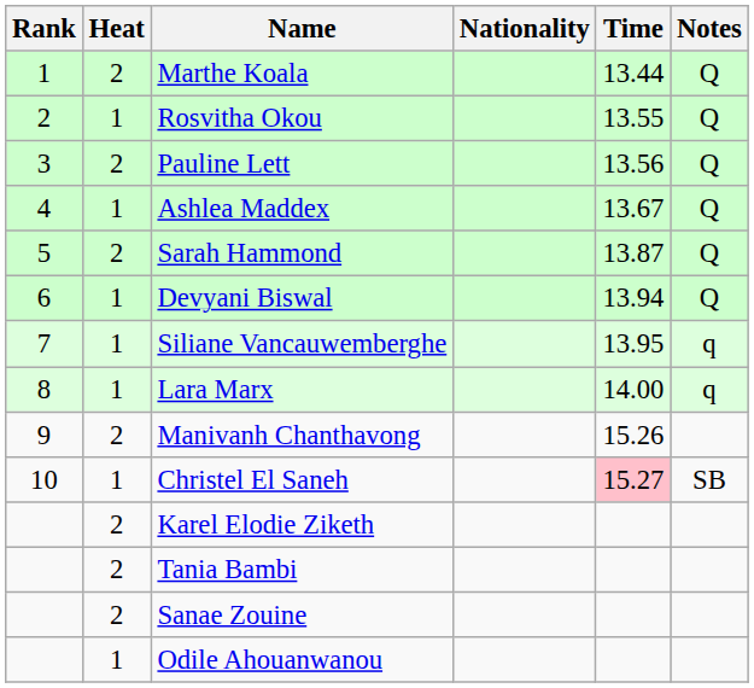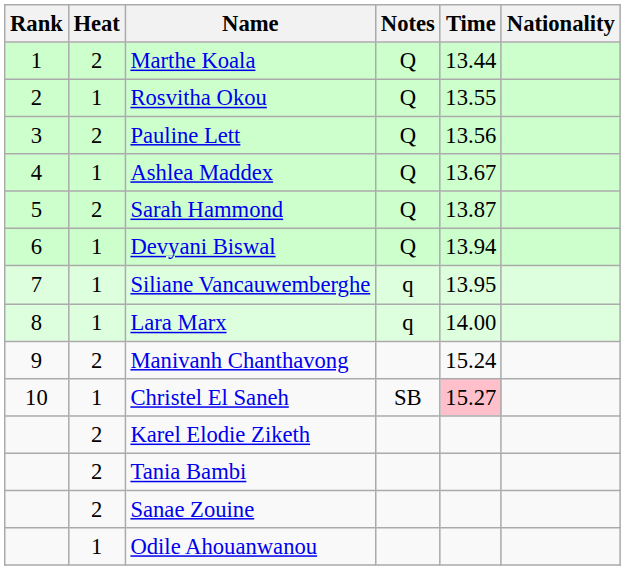columns swapped: Nationality <-> Notes
Manivanh Chanthavong | Time: 15.26 -> 15.24
